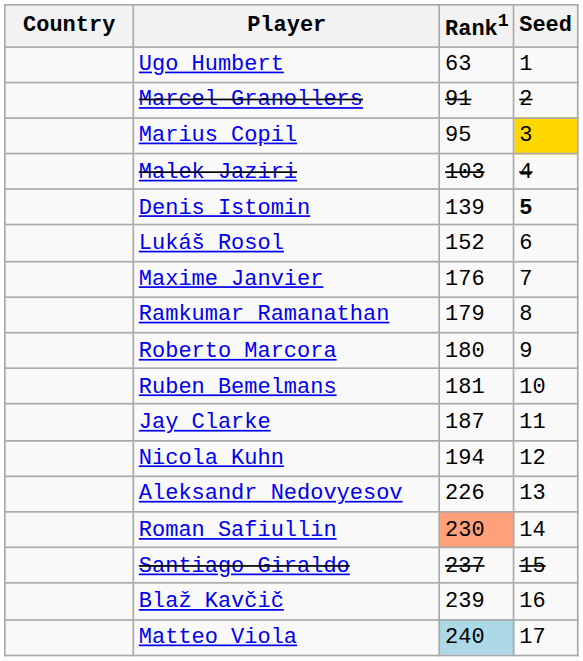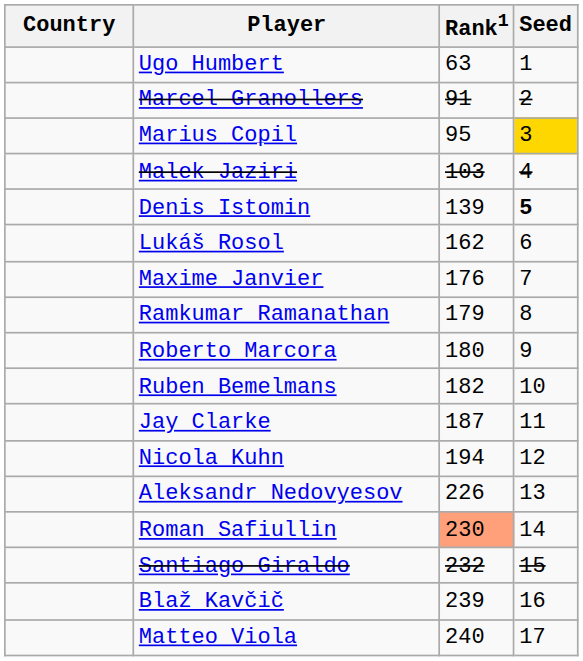Lukáš Rosol | Rank1: 152 -> 162
Ruben Bemelmans | Rank1: 181 -> 182
Santiago Giraldo | Rank1: 237 -> 232
Matteo Viola | Rank1: lightblue background -> no background
